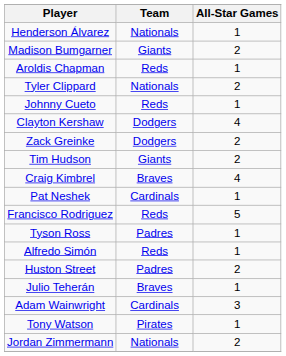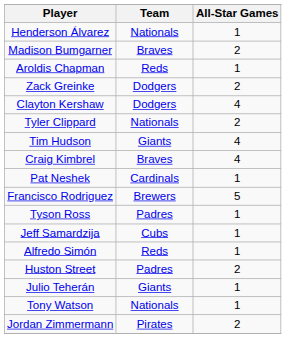Madison Bumgarner | Team: Giants -> Braves
rows swapped: Tyler Clippard <-> Zack Greinke
- row: Johnny Cueto | Reds | 1
Tim Hudson | All-Star Games: 2 -> 4
Francisco Rodriguez | Team: Reds -> Brewers
+ row: Jeff Samardzija | Cubs | 1
Julio Teherán | Team: Braves -> Giants
- row: Adam Wainwright | Cardinals | 3
Tony Watson | Team: Pirates -> Nationals
Jordan Zimmermann | Team: Nationals -> Pirates
